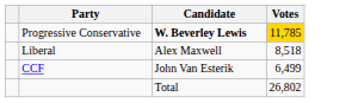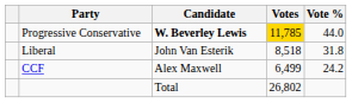+ column: Vote % | 44.0 | 31.8 | 24.2
Liberal | Candidate: Alex Maxwell -> John Van Esterik
CCF | Candidate: John Van Esterik -> Alex Maxwell
